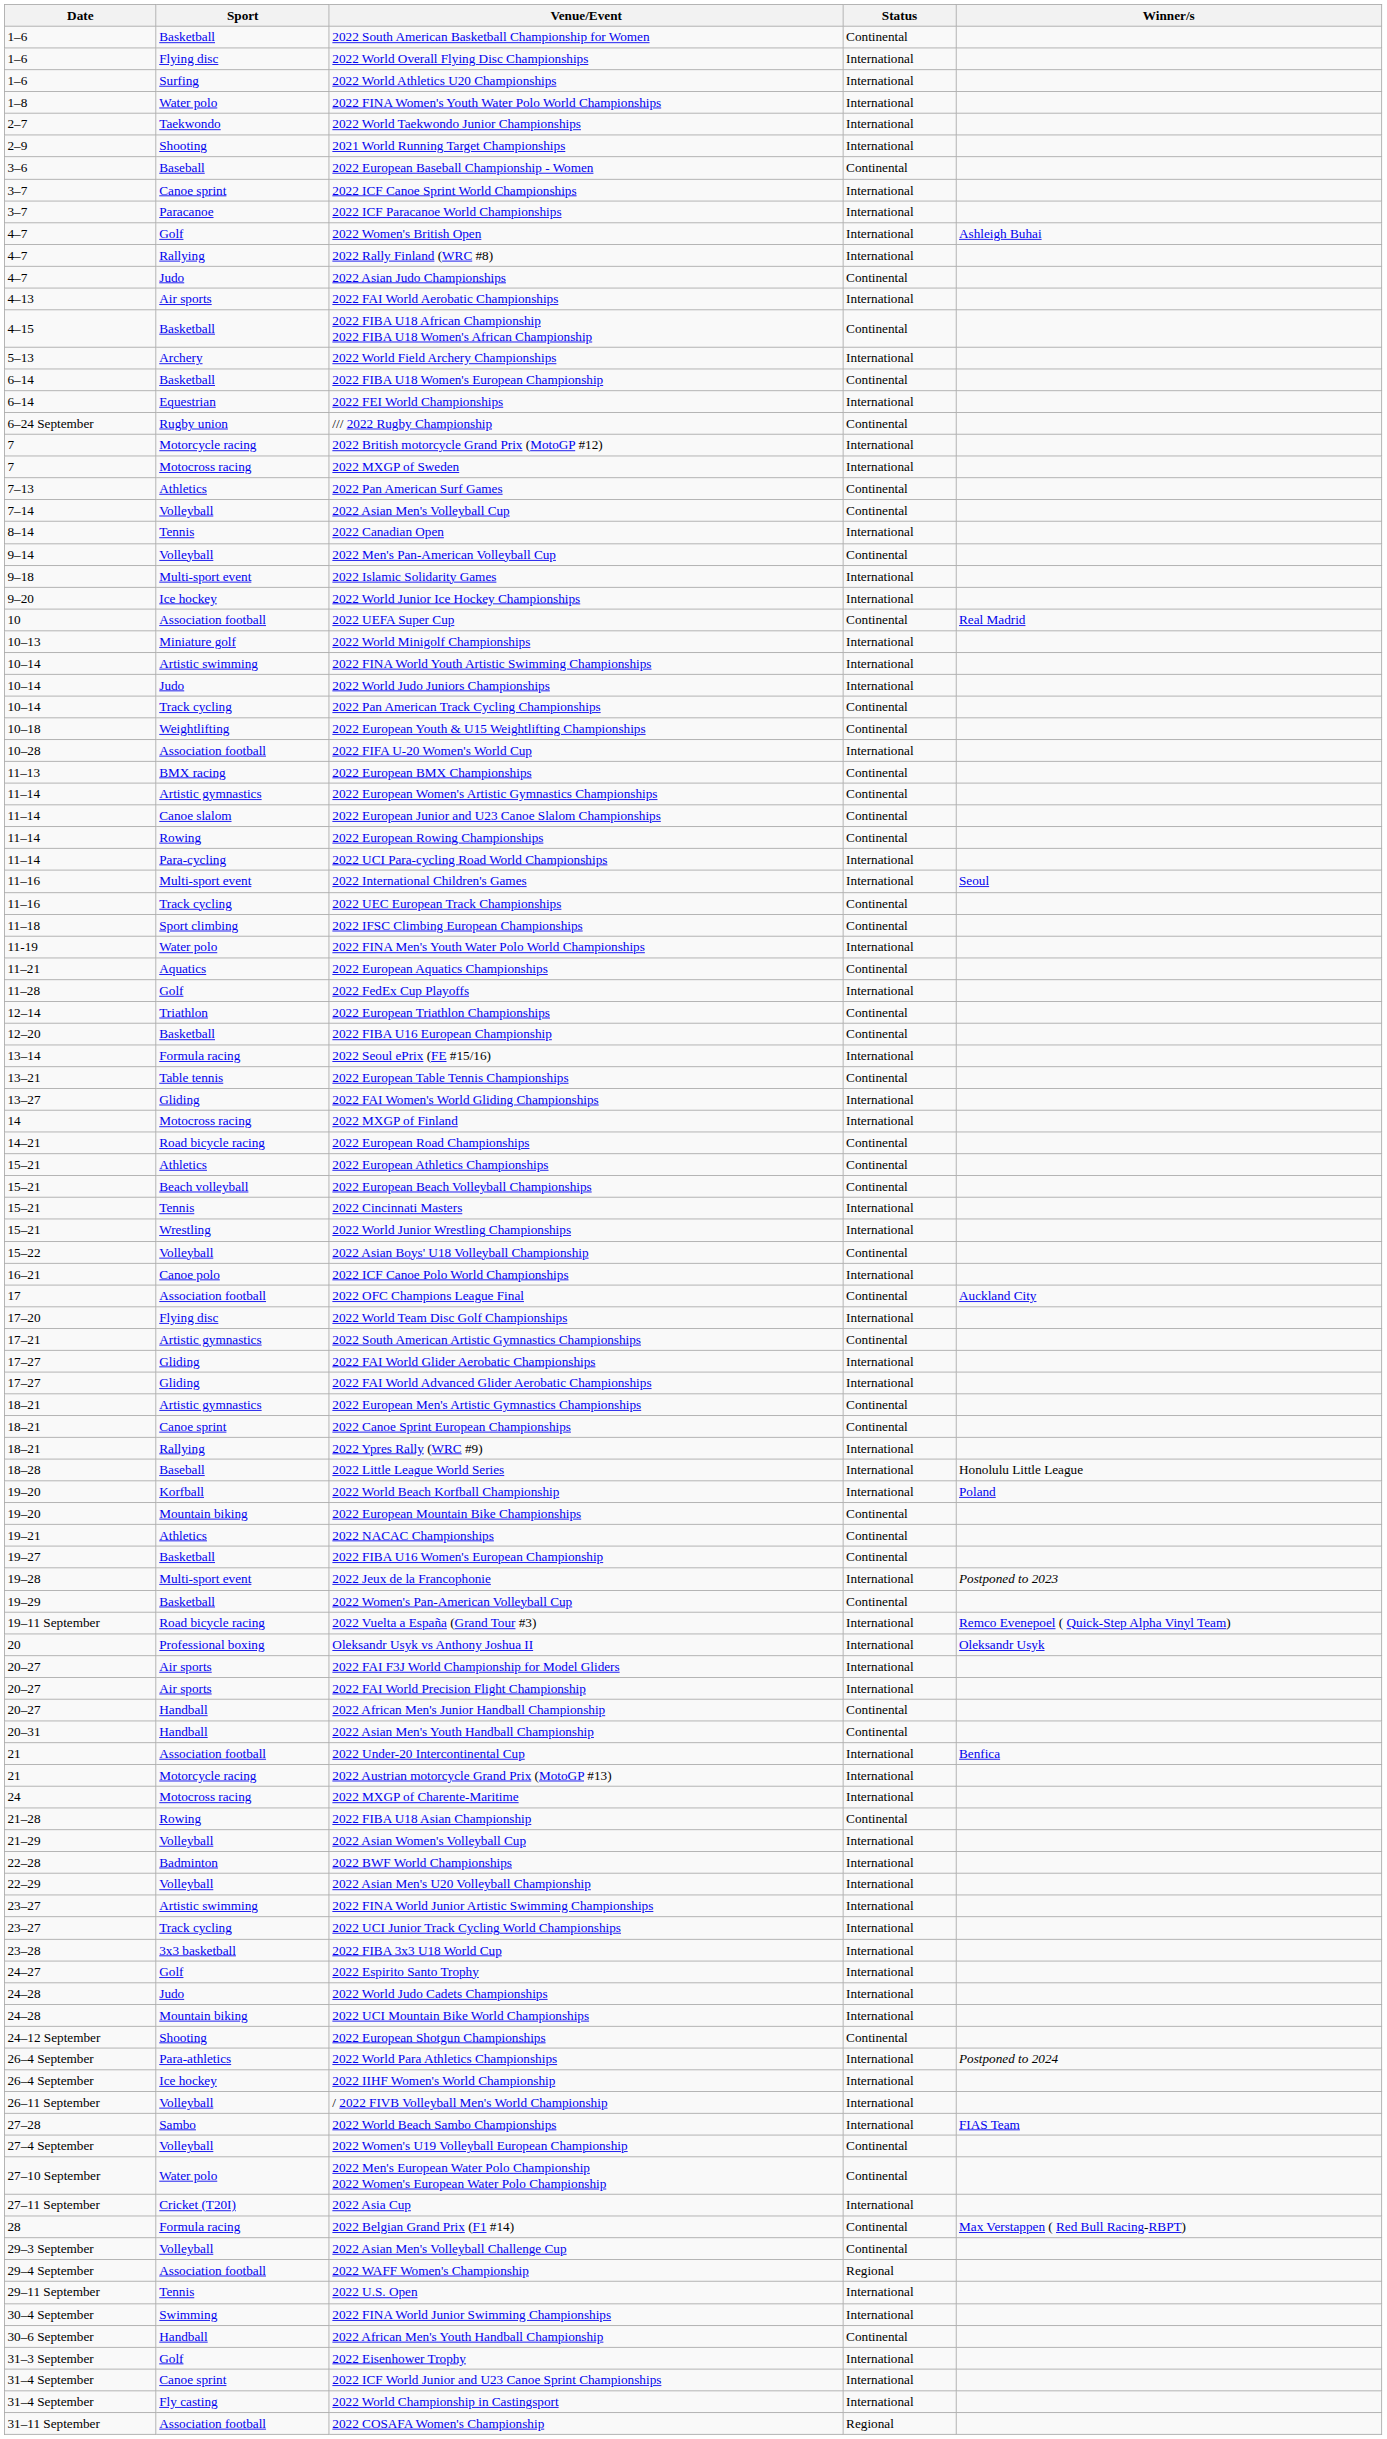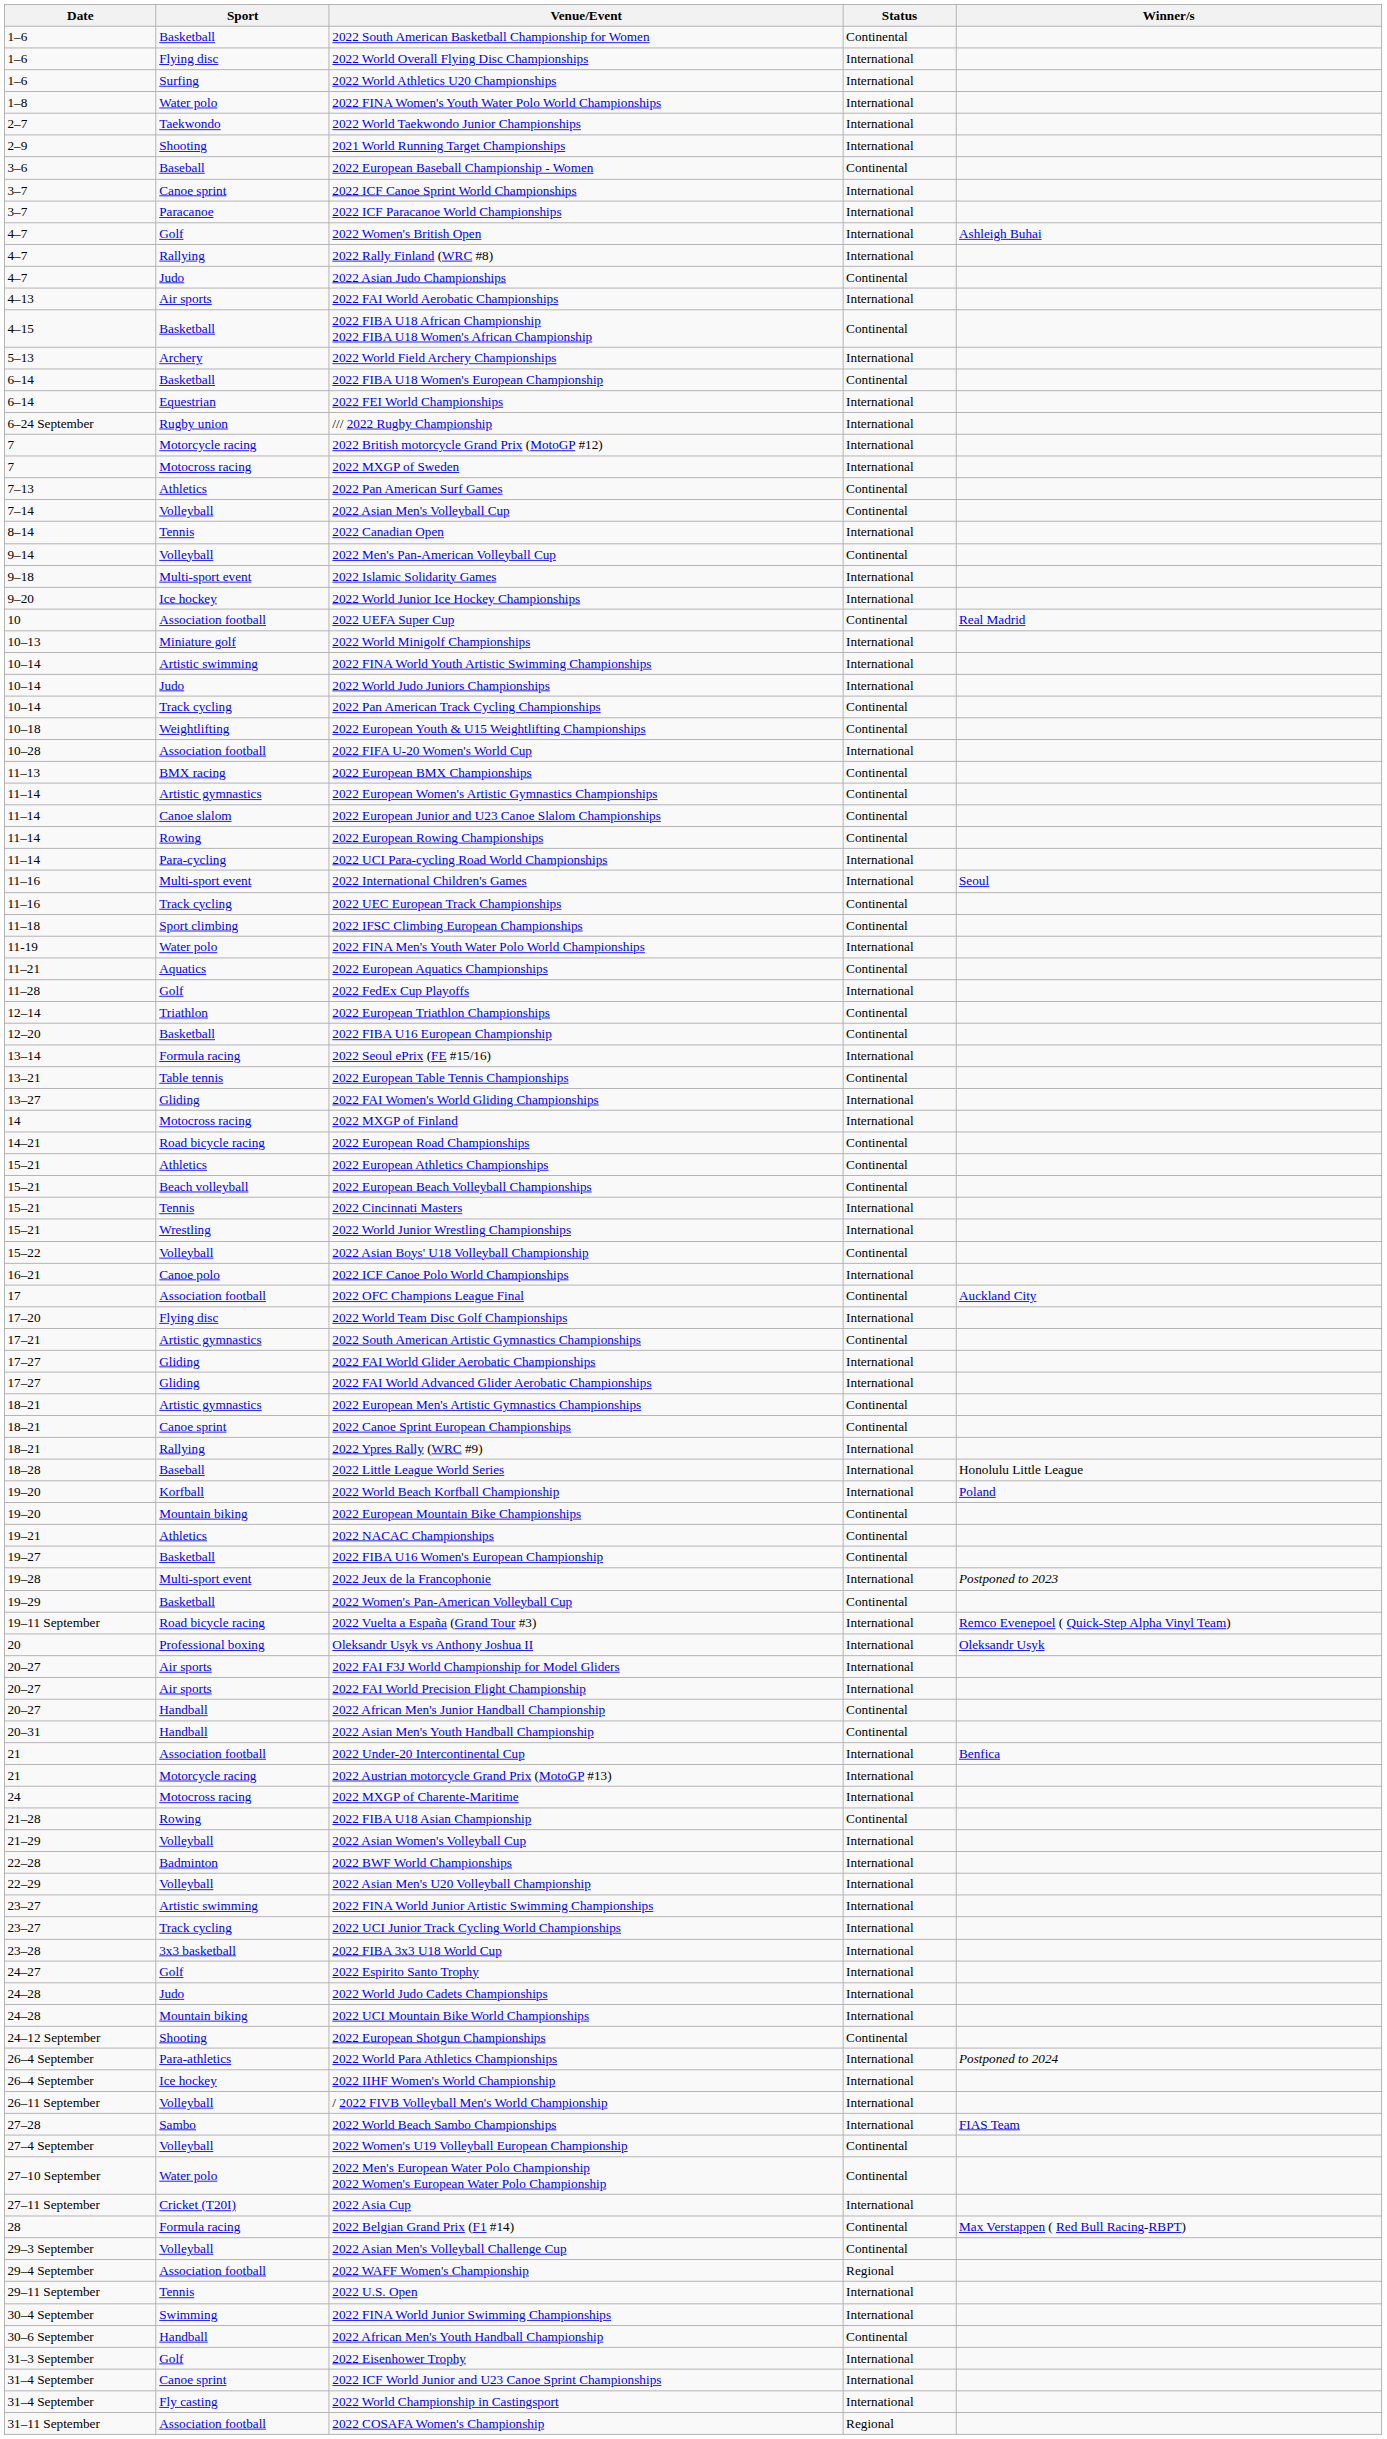/// 2022 Rugby Championship | Status: Continental -> International
